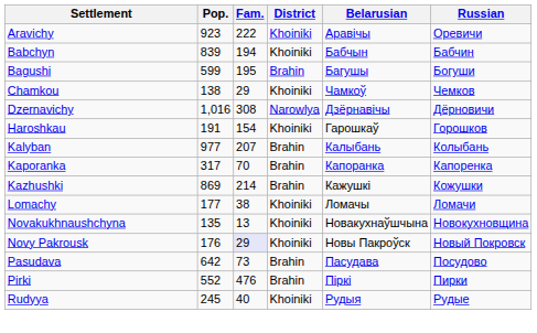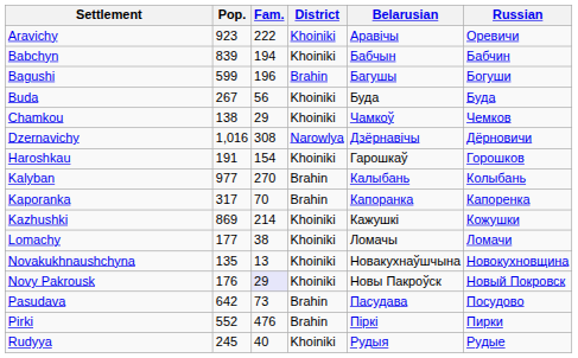Bagushi | Fam.: 195 -> 196
+ row: Buda | 267 | 56 | Khoiniki | Буда | Буда
Kalyban | Fam.: 207 -> 270
Kazhushki | District: Brahin -> Khoiniki
